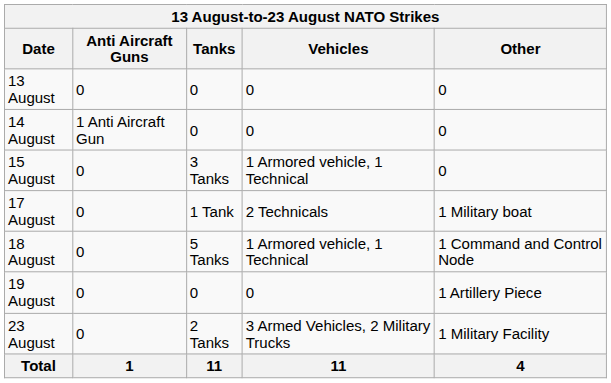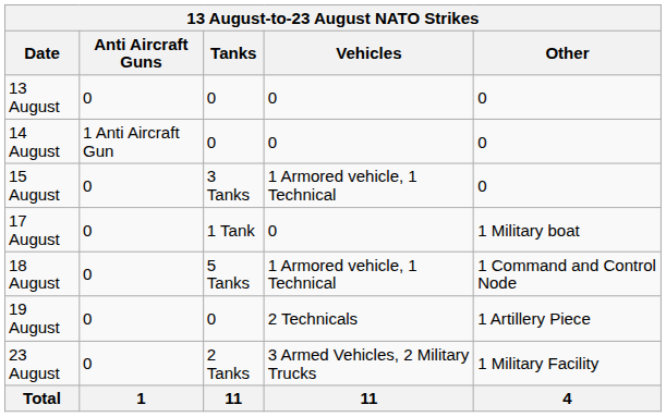17 August | Vehicles: 2 Technicals -> 0
19 August | Vehicles: 0 -> 2 Technicals
